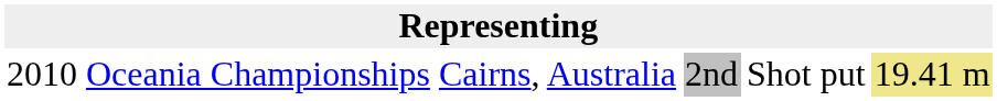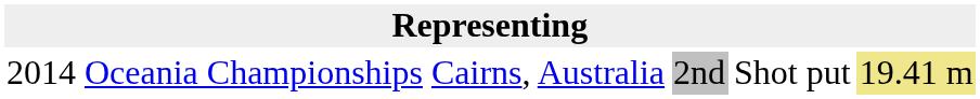Oceania Championships | column 1: 2010 -> 2014
